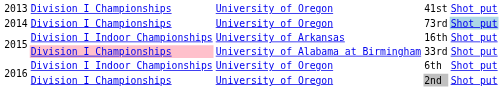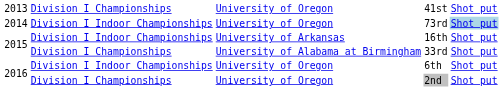73rd | column 2: Division I Championships -> Division I Indoor Championships
33rd | column 2: pink background -> no background
